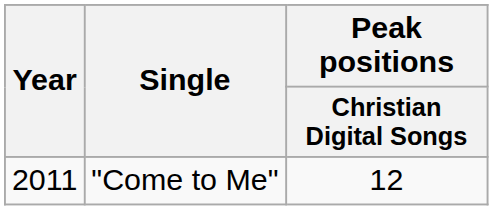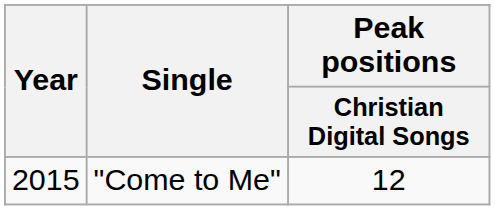"Come to Me" | Year: 2011 -> 2015
